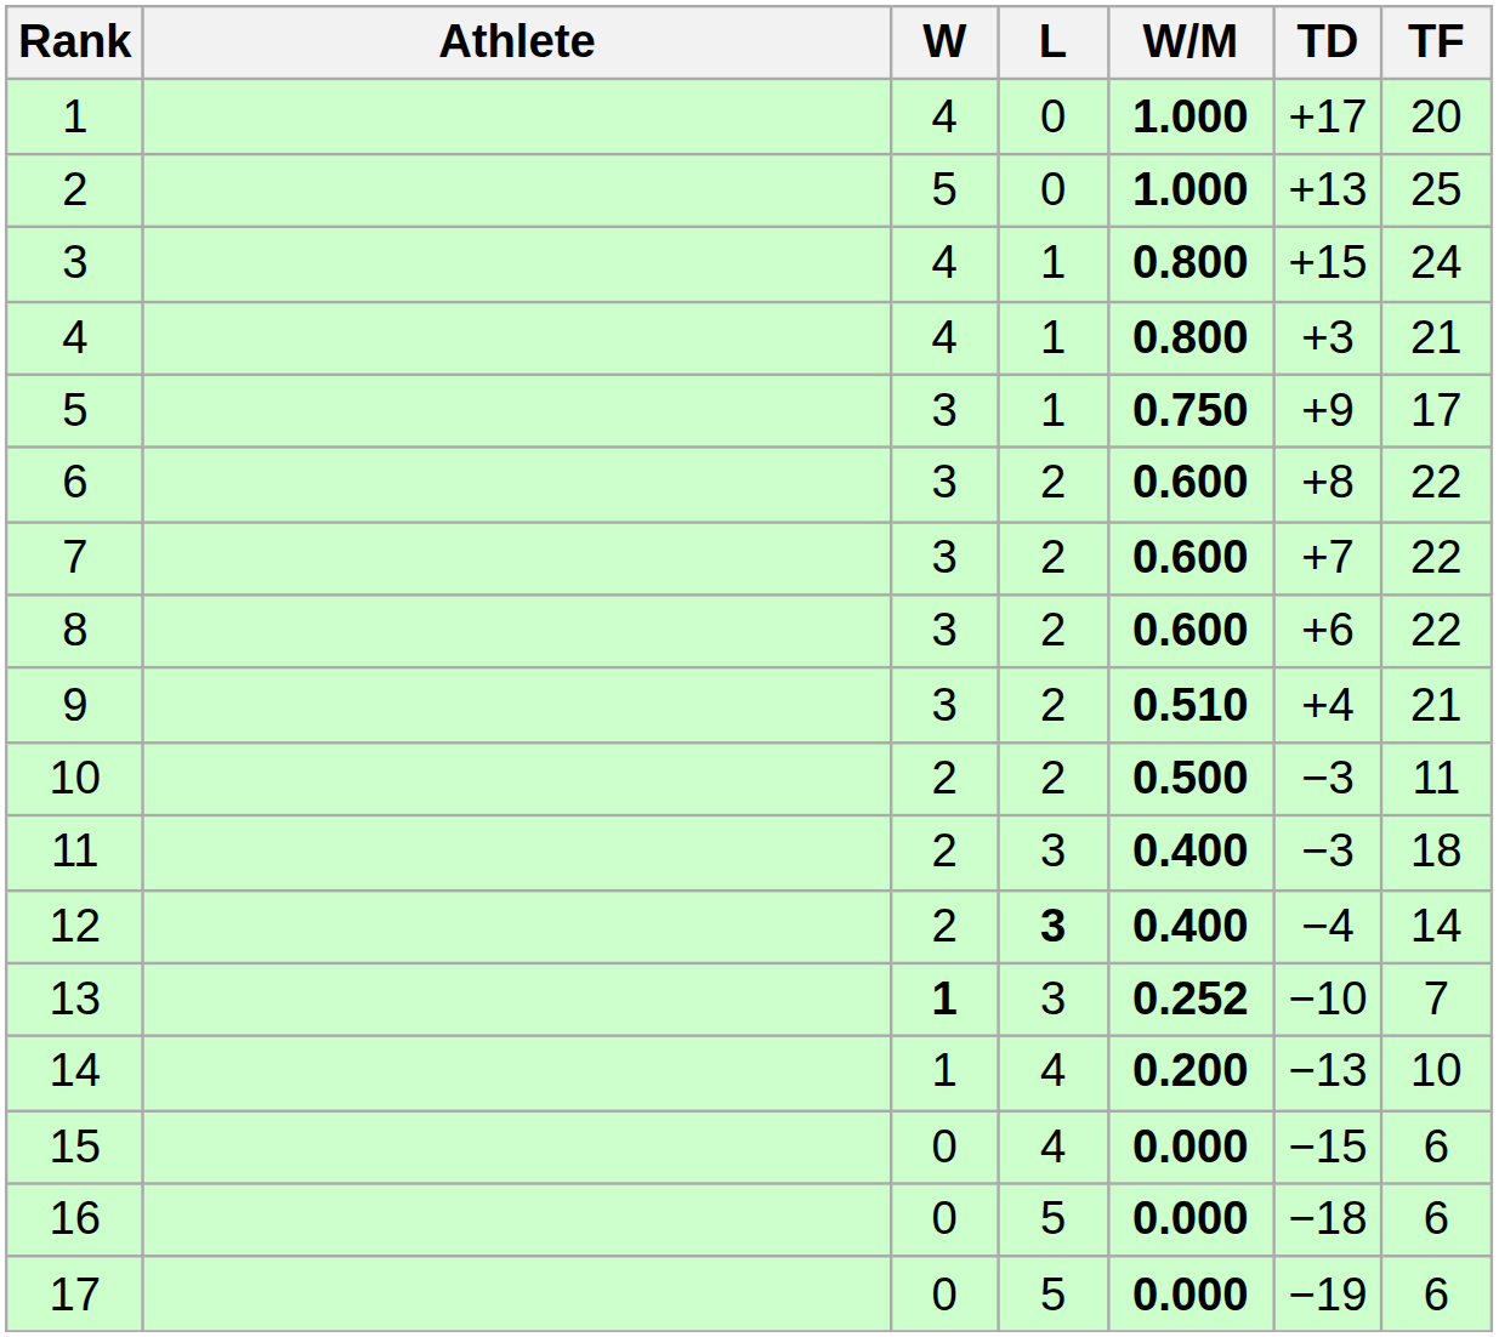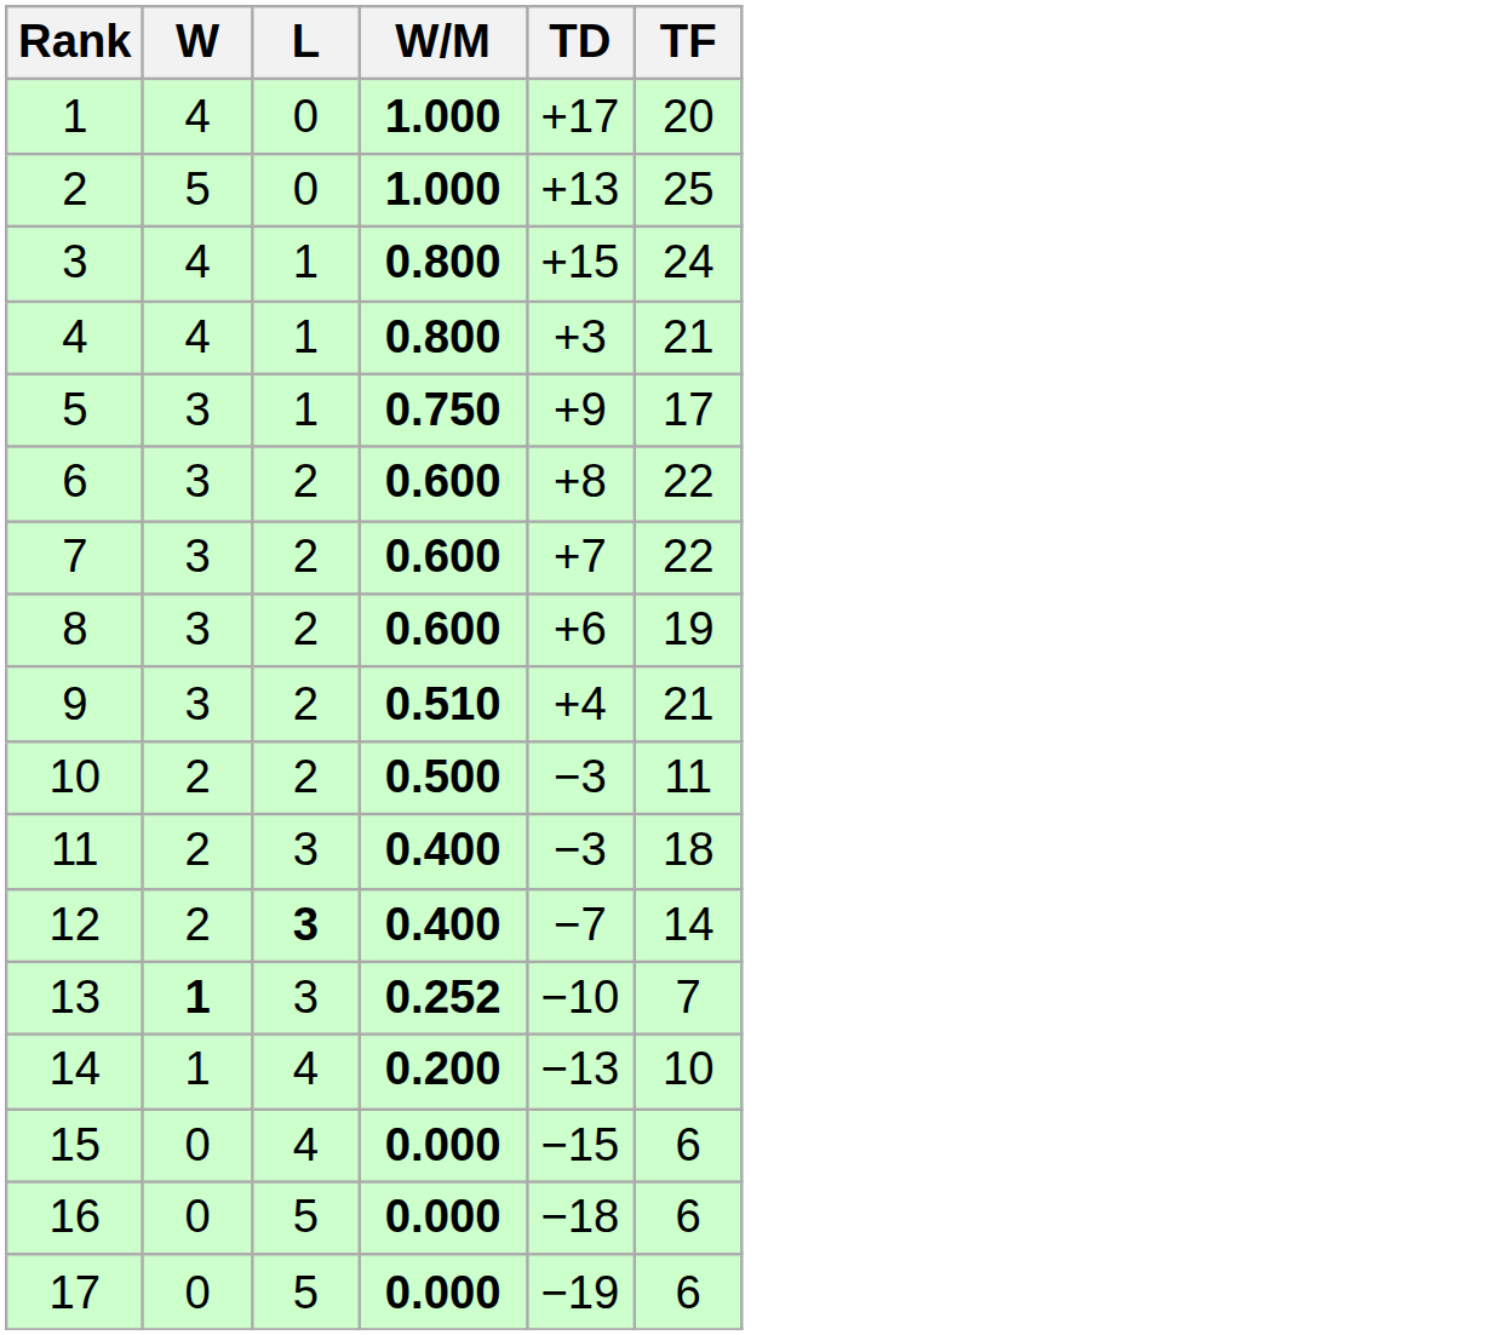- column: Athlete
8 | TF: 22 -> 19
12 | TD: −4 -> −7
